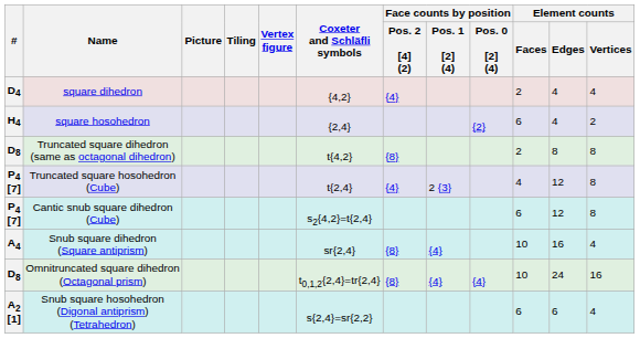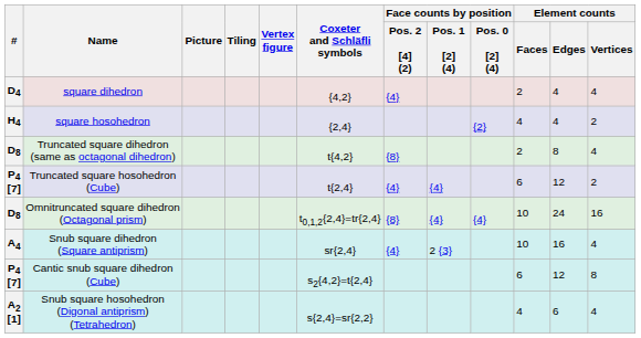square hosohedron | Element counts / Faces: 6 -> 4
Truncated square dihedron (same as octagonal dihedron) | Element counts / Vertices: 8 -> 4
Truncated square hosohedron (Cube) | Face counts by position / Pos. 1 [2] (4): 2 {3} -> {4}
Truncated square hosohedron (Cube) | Element counts / Faces: 4 -> 6
Truncated square hosohedron (Cube) | Element counts / Vertices: 8 -> 2
rows swapped: Omnitruncated square dihedron (Octagonal prism) <-> Cantic snub square dihedron (Cube)
Snub square dihedron (Square antiprism) | Face counts by position / Pos. 2 [4] (2): {8} -> {4}
Snub square dihedron (Square antiprism) | Face counts by position / Pos. 1 [2] (4): {4} -> 2 {3}
Snub square hosohedron (Digonal antiprism) (Tetrahedron) | Element counts / Faces: 6 -> 4
